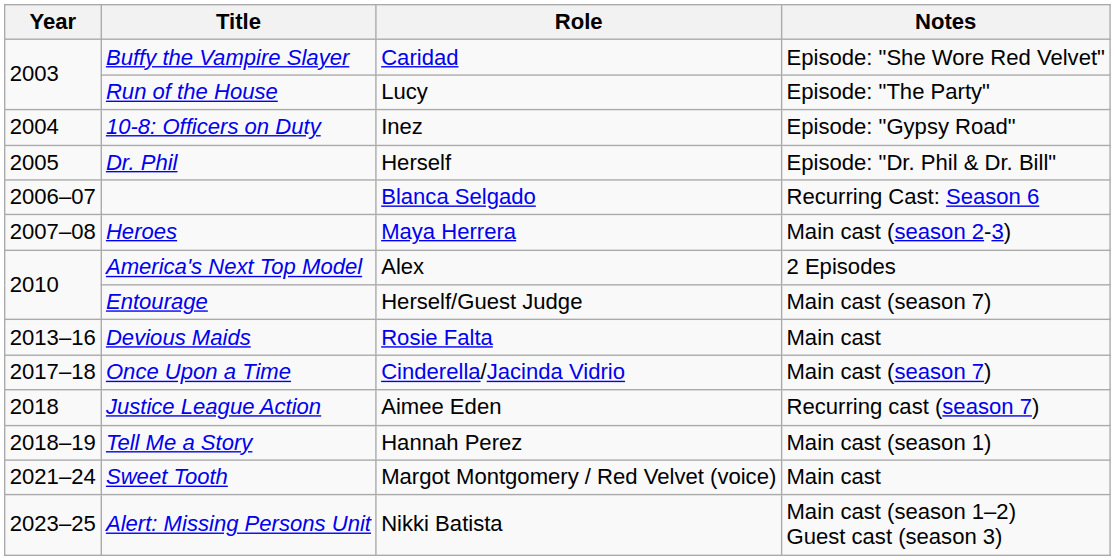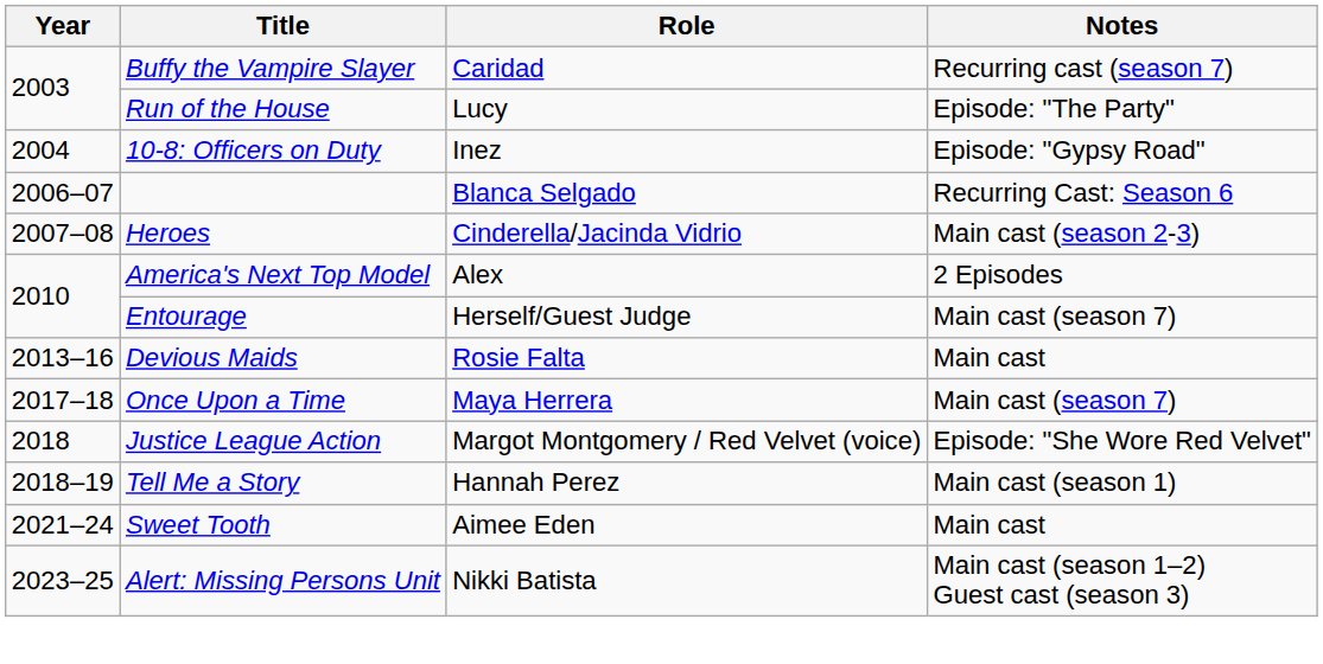Buffy the Vampire Slayer | Notes: Episode: "She Wore Red Velvet" -> Recurring cast (season 7)
- row: 2005 | Dr. Phil | Herself | Episode: "Dr. Phil & Dr. Bill"
Heroes | Role: Maya Herrera -> Cinderella/Jacinda Vidrio
Once Upon a Time | Role: Cinderella/Jacinda Vidrio -> Maya Herrera
Justice League Action | Role: Aimee Eden -> Margot Montgomery / Red Velvet (voice)
Justice League Action | Notes: Recurring cast (season 7) -> Episode: "She Wore Red Velvet"
Sweet Tooth | Role: Margot Montgomery / Red Velvet (voice) -> Aimee Eden
